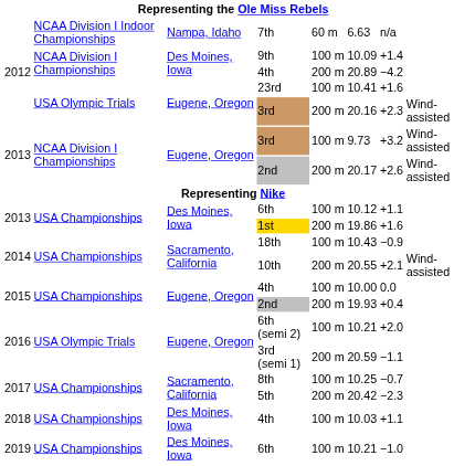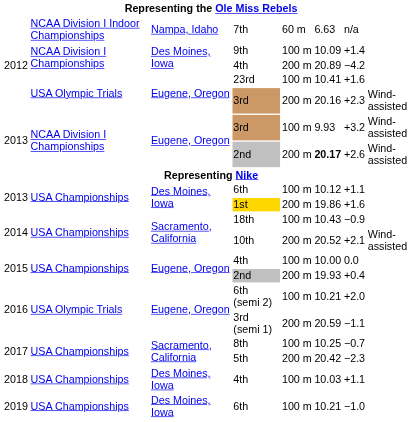2013 / 3rd | column 6: 9.73 -> 9.93
2013 / 2nd | column 6: normal -> bold
10th | column 6: 20.55 -> 20.52
